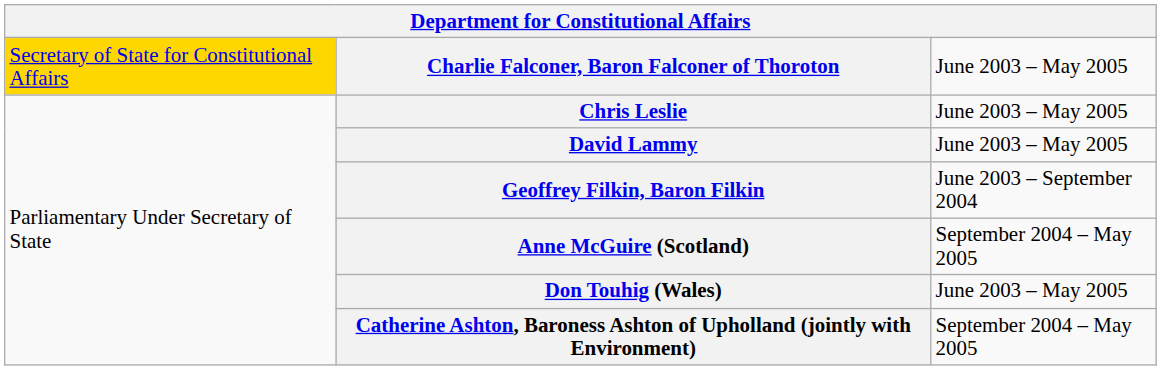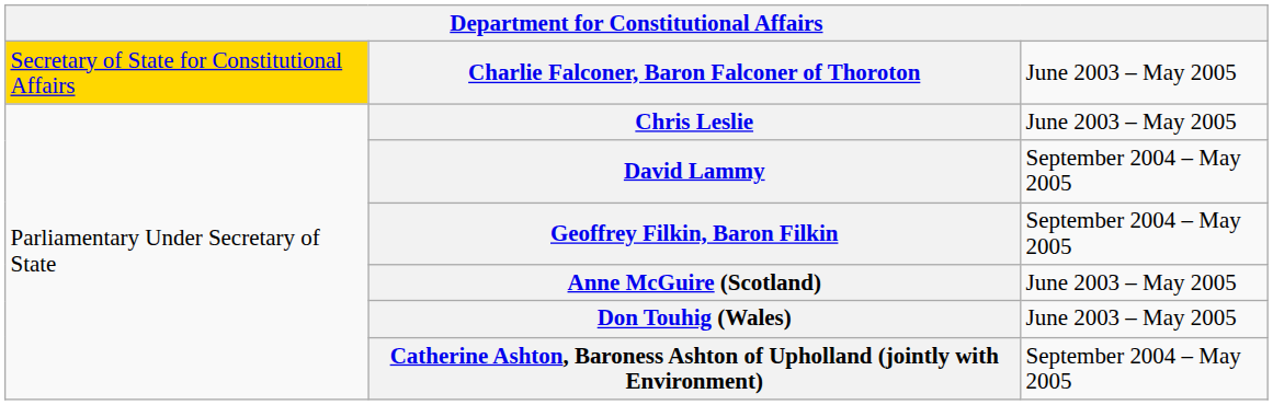David Lammy | column 3: June 2003 – May 2005 -> September 2004 – May 2005
Geoffrey Filkin, Baron Filkin | column 3: June 2003 – September 2004 -> September 2004 – May 2005
Anne McGuire (Scotland) | column 3: September 2004 – May 2005 -> June 2003 – May 2005
